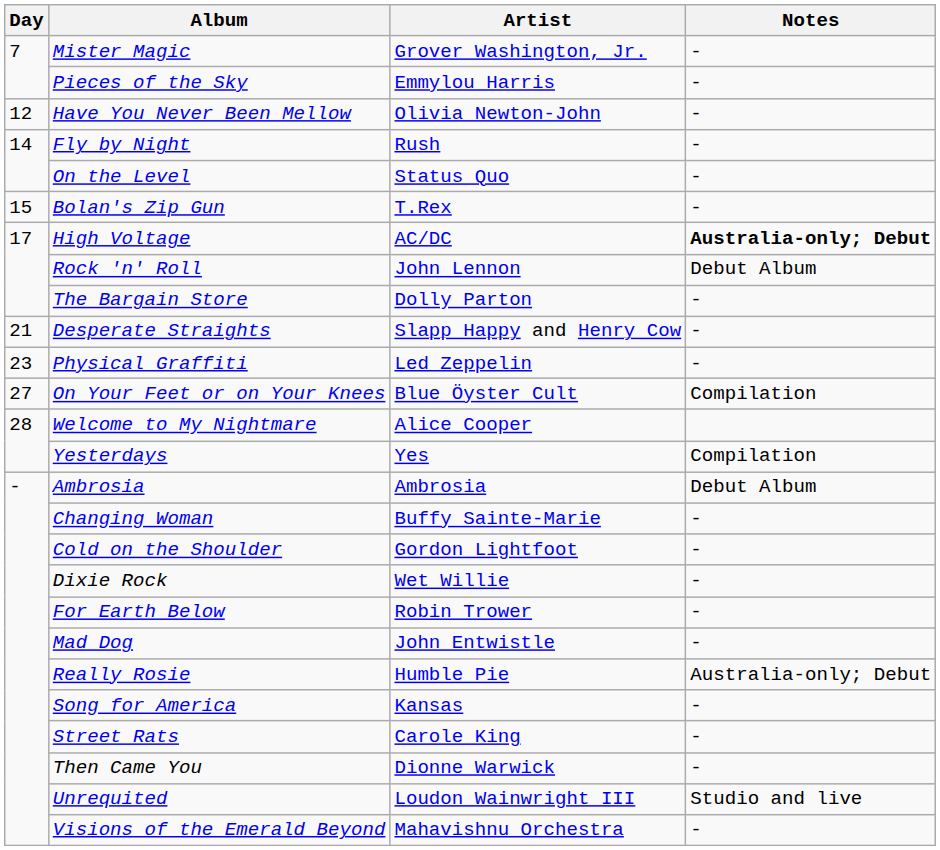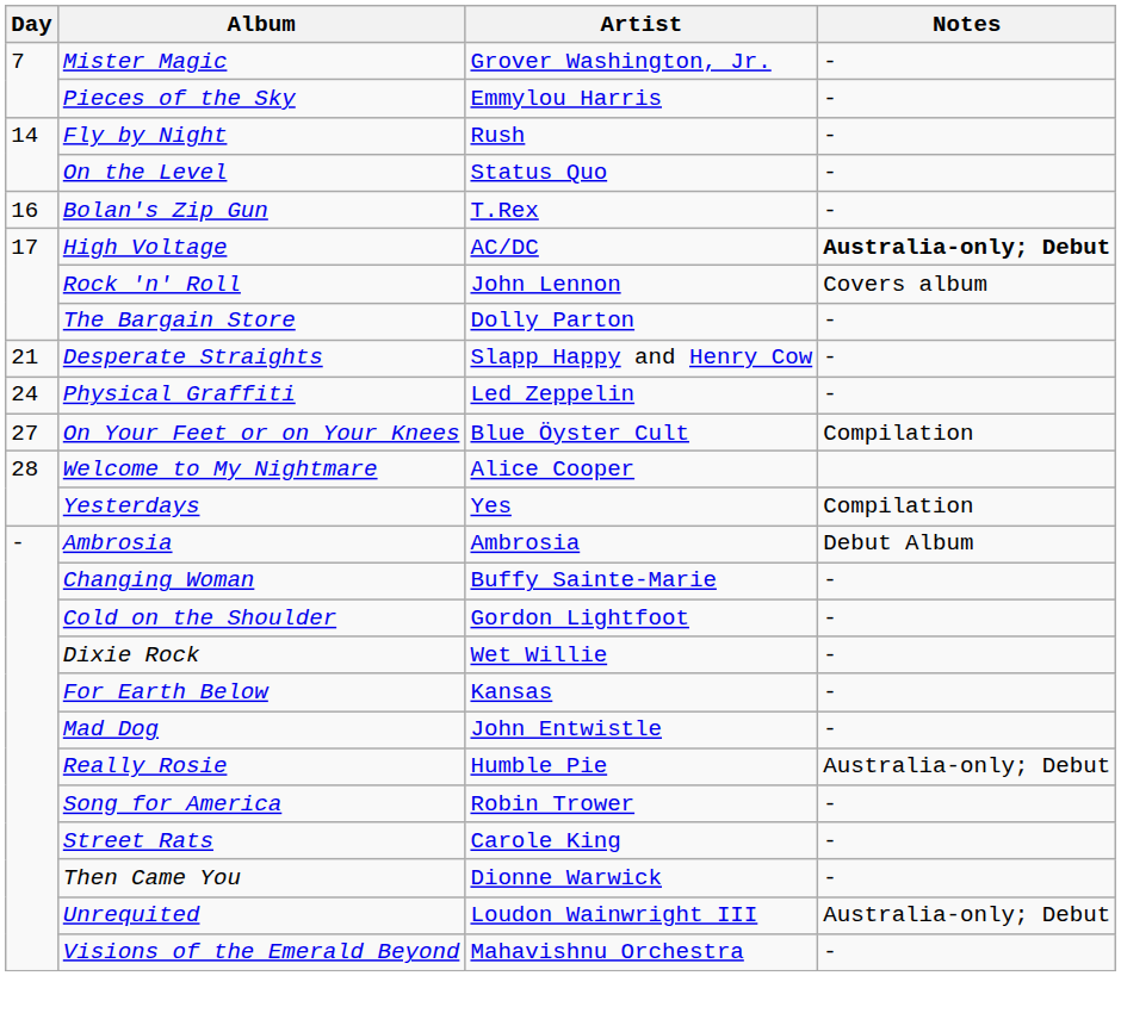- row: 12 | Have You Never Been Mellow | Olivia Newton-John | -
Bolan's Zip Gun | Day: 15 -> 16
Rock 'n' Roll | Notes: Debut Album -> Covers album
Physical Graffiti | Day: 23 -> 24
For Earth Below | Artist: Robin Trower -> Kansas
Song for America | Artist: Kansas -> Robin Trower
Unrequited | Notes: Studio and live -> Australia-only; Debut
